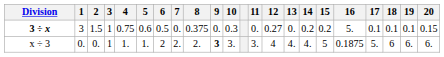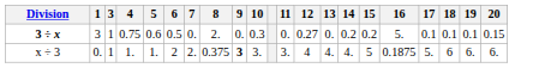- column: 2 | 1.5 | 0.
3 ÷ x | 8: 0.375 -> 2.
x ÷ 3 | 8: 2. -> 0.375
